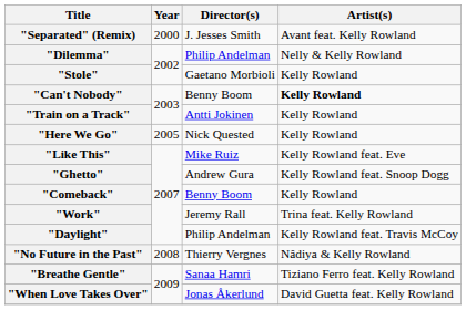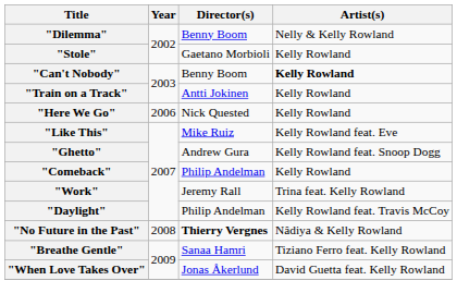- row: "Separated" (Remix) | 2000 | J. Jesses Smith | Avant feat. Kelly Rowland
"Dilemma" | Director(s): Philip Andelman -> Benny Boom
"Here We Go" | Year: 2005 -> 2006
"Comeback" | Director(s): Benny Boom -> Philip Andelman
"No Future in the Past" | Director(s): normal -> bold
